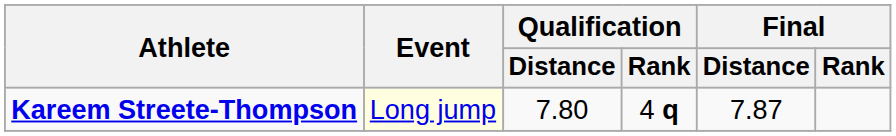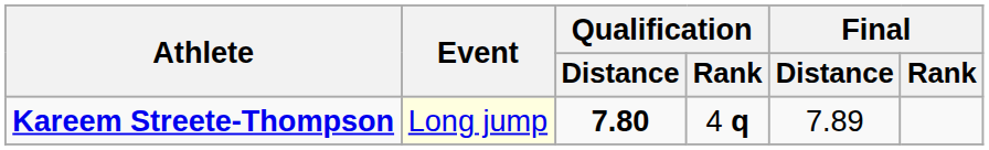Kareem Streete-Thompson | Qualification / Distance: normal -> bold
Kareem Streete-Thompson | Final / Distance: 7.87 -> 7.89
